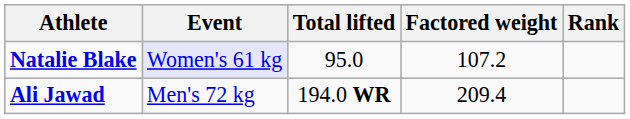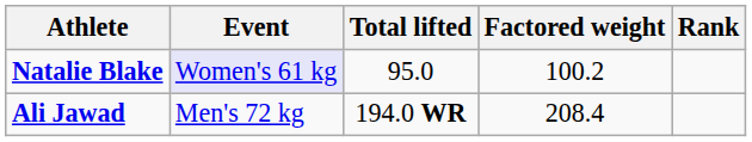Natalie Blake | Factored weight: 107.2 -> 100.2
Ali Jawad | Factored weight: 209.4 -> 208.4
